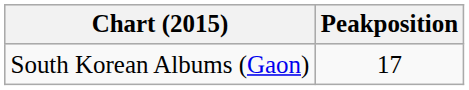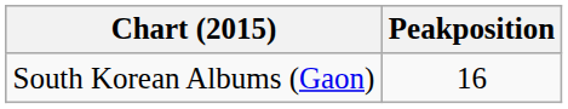South Korean Albums (Gaon) | Peakposition: 17 -> 16
